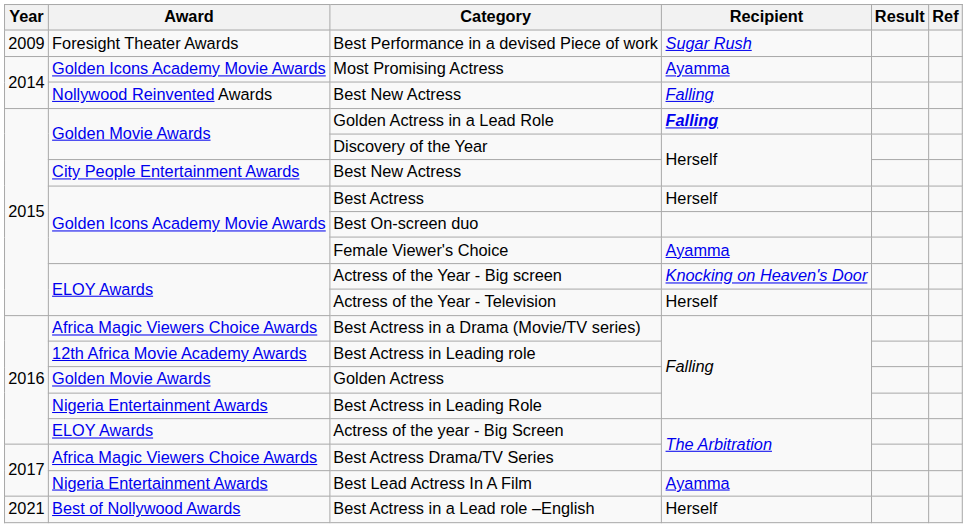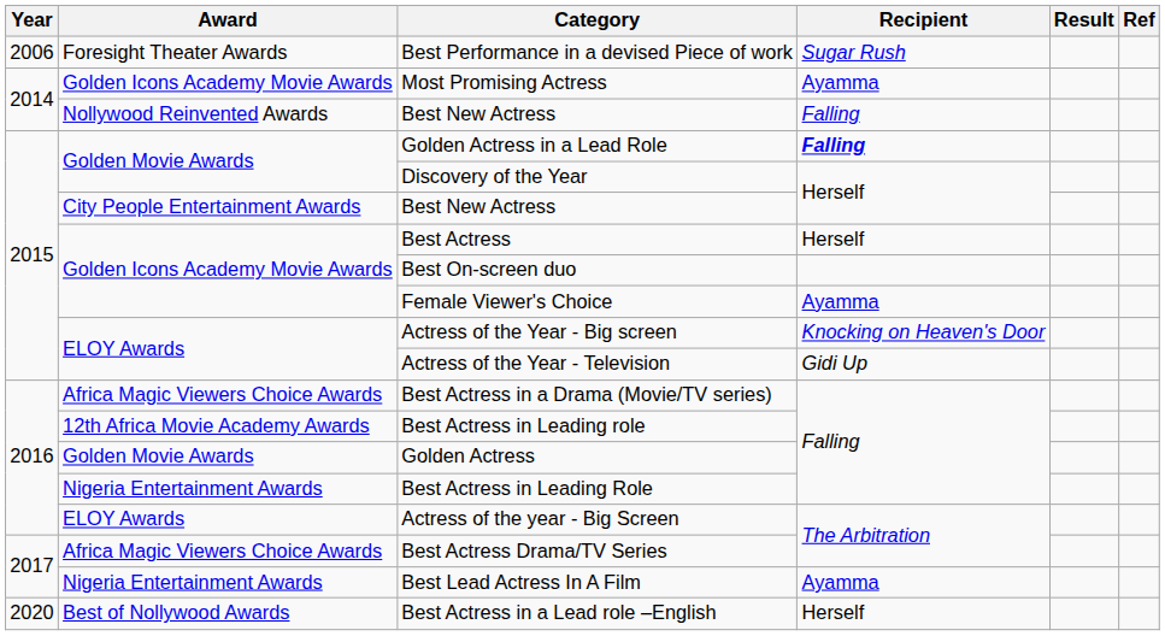Best Performance in a devised Piece of work | Year: 2009 -> 2006
Actress of the Year - Television | Recipient: Herself -> Gidi Up
Best Actress in a Lead role –English | Year: 2021 -> 2020
